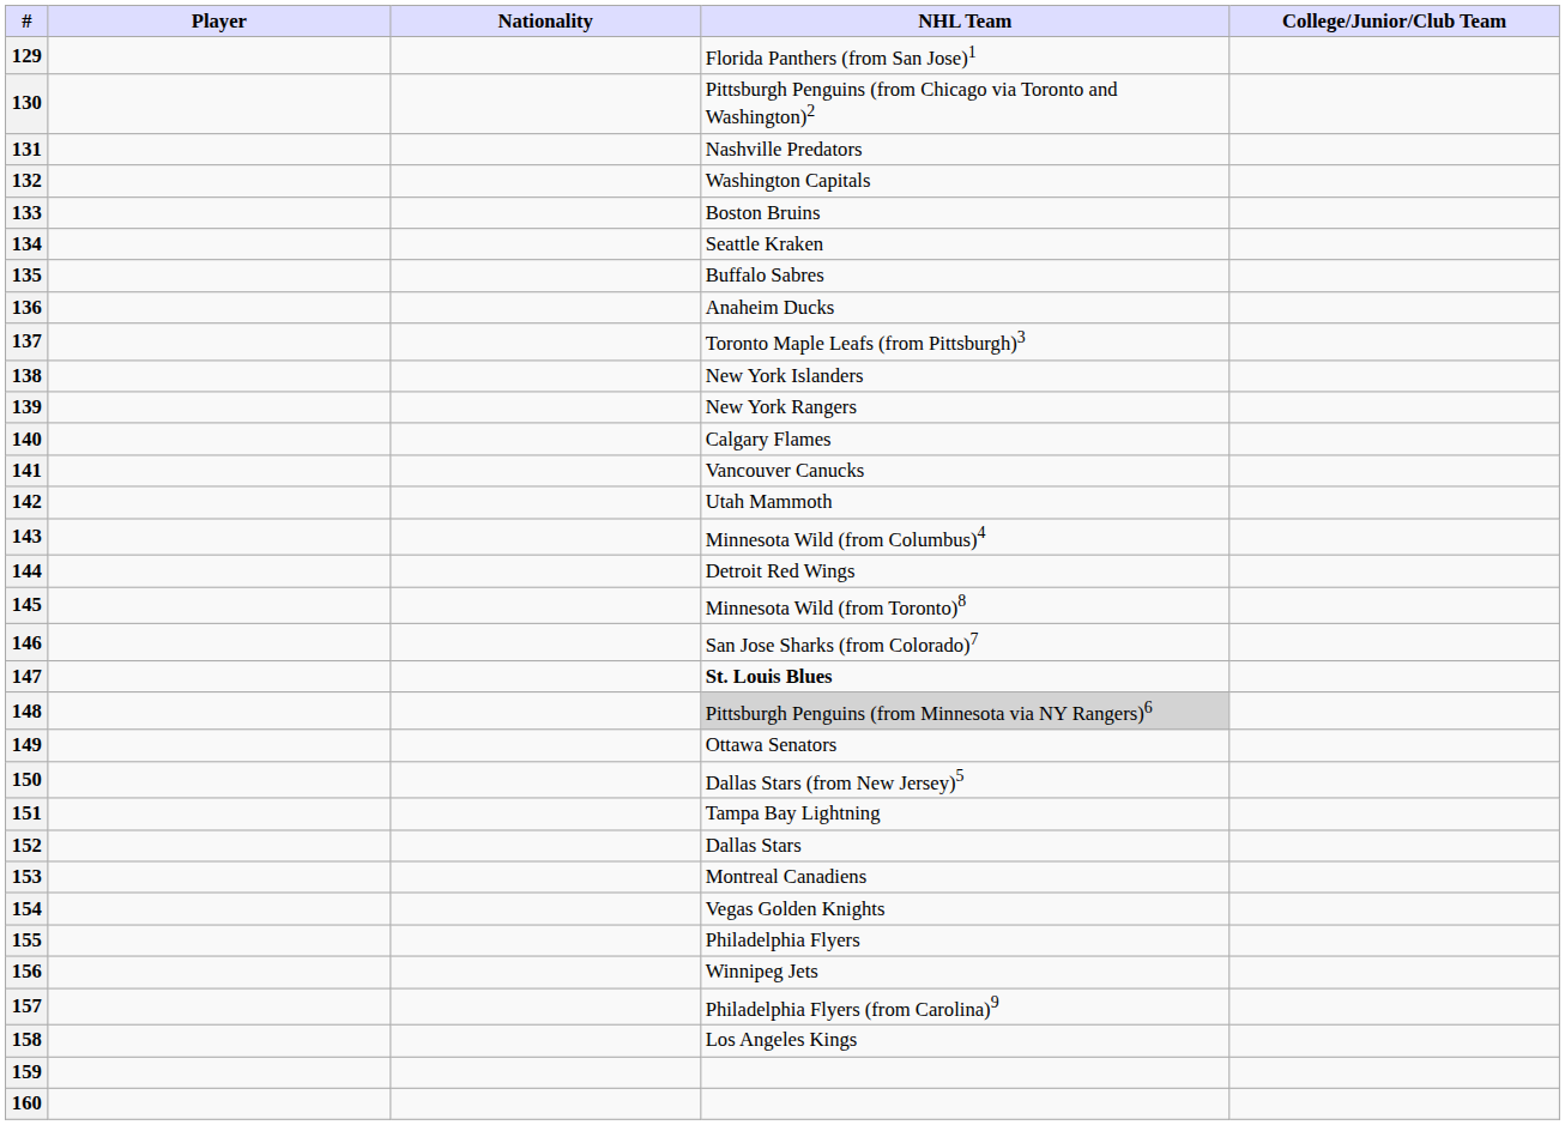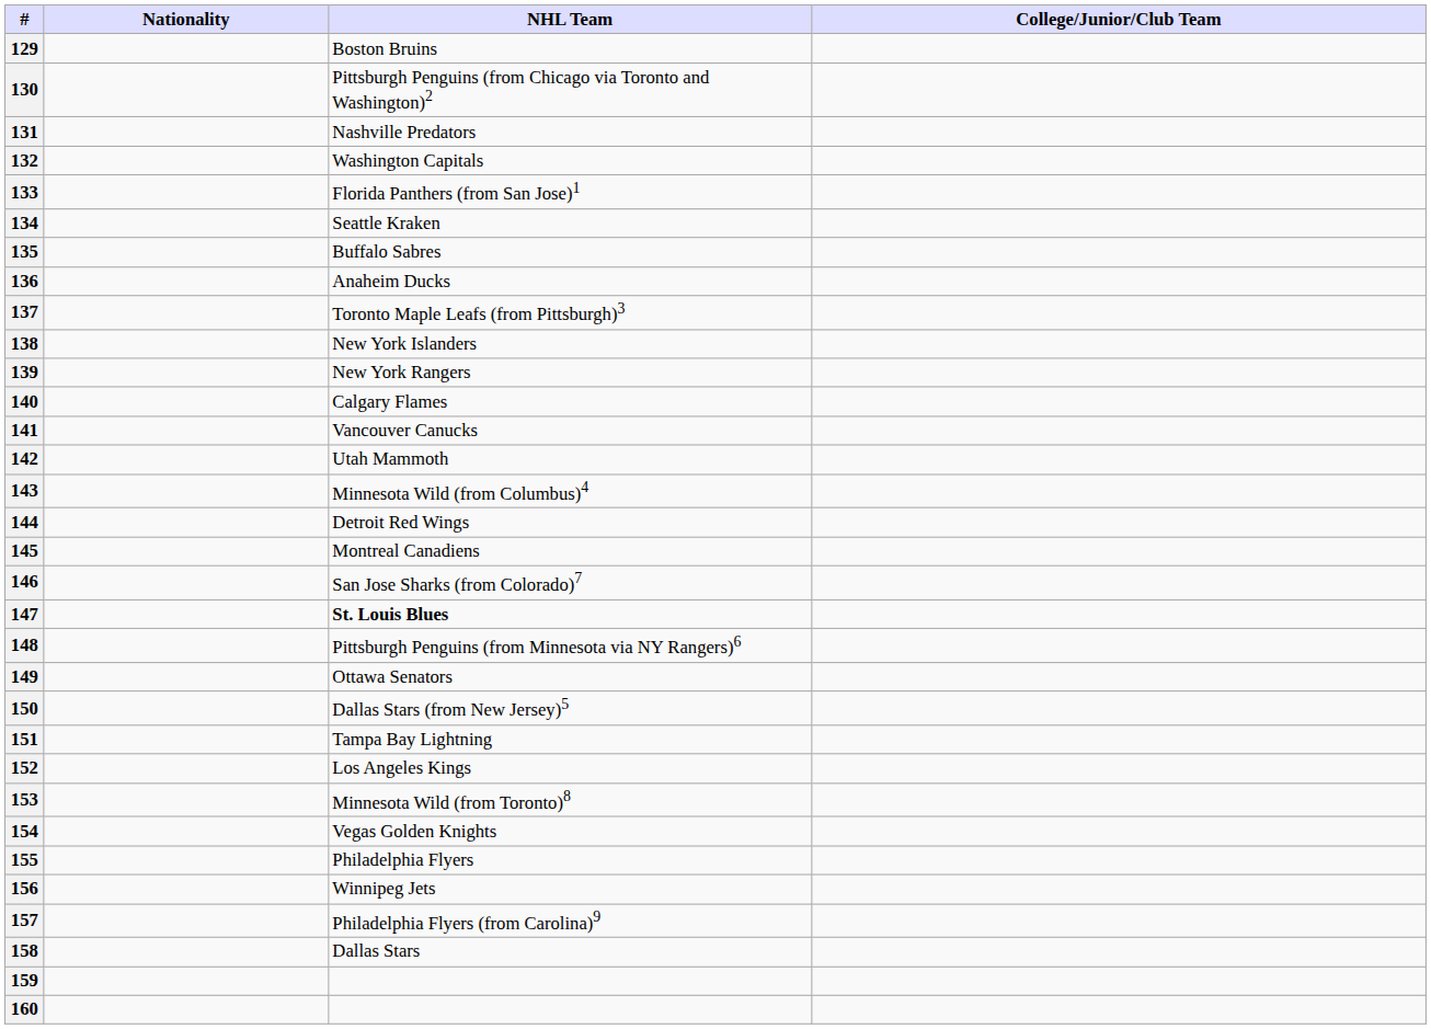- column: Player
129 | NHL Team: Florida Panthers (from San Jose)1 -> Boston Bruins
133 | NHL Team: Boston Bruins -> Florida Panthers (from San Jose)1
145 | NHL Team: Minnesota Wild (from Toronto)8 -> Montreal Canadiens
148 | NHL Team: lightgrey background -> no background
152 | NHL Team: Dallas Stars -> Los Angeles Kings
153 | NHL Team: Montreal Canadiens -> Minnesota Wild (from Toronto)8
158 | NHL Team: Los Angeles Kings -> Dallas Stars
